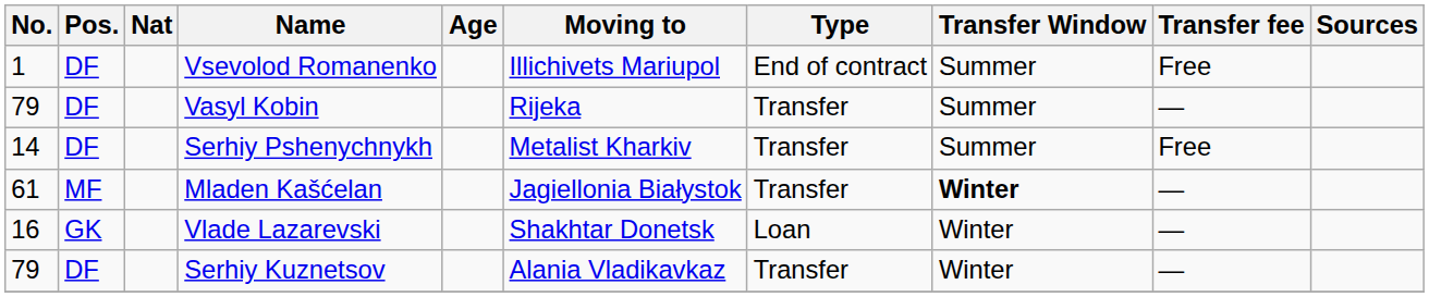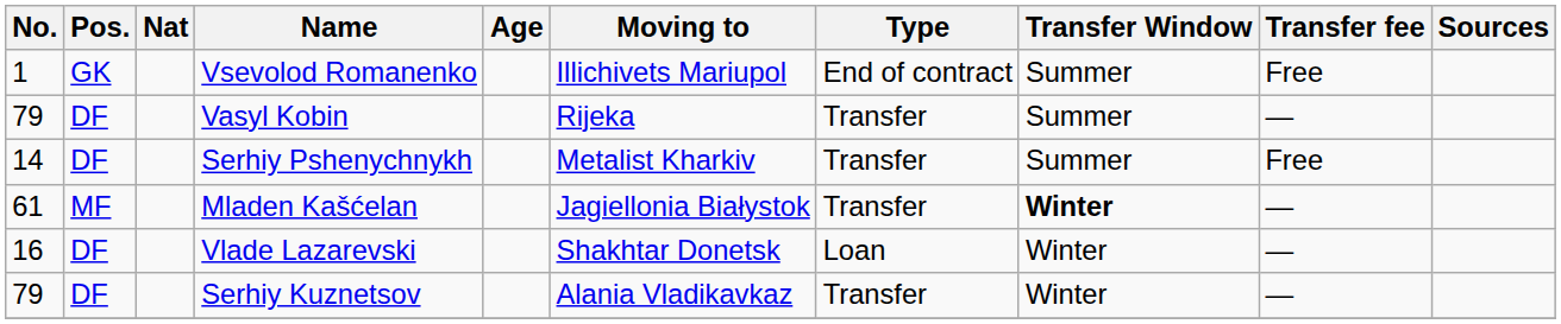Vsevolod Romanenko | Pos.: DF -> GK
Vlade Lazarevski | Pos.: GK -> DF
